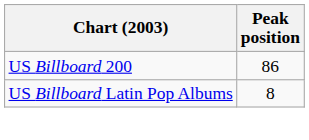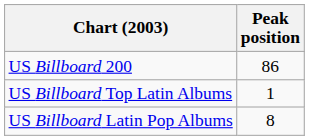+ row: US Billboard Top Latin Albums | 1
